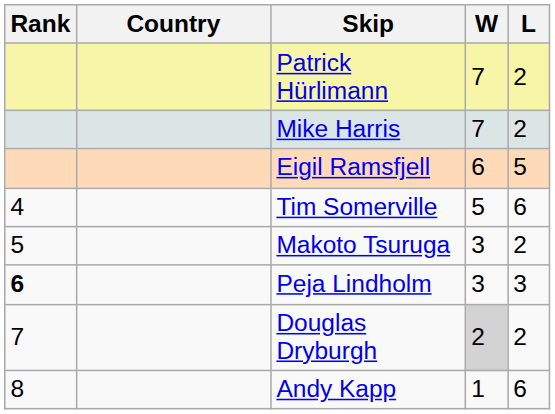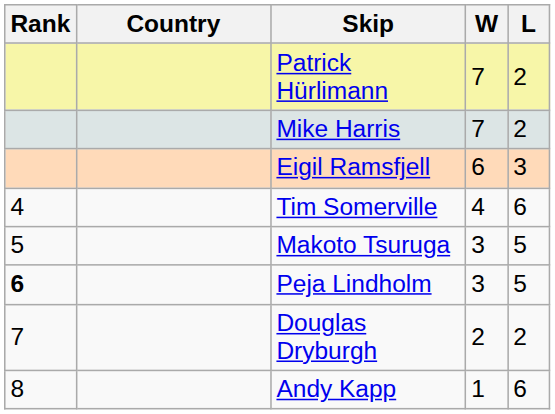Eigil Ramsfjell | L: 5 -> 3
Tim Somerville | W: 5 -> 4
Makoto Tsuruga | L: 2 -> 5
Peja Lindholm | L: 3 -> 5
Douglas Dryburgh | W: lightgrey background -> no background
